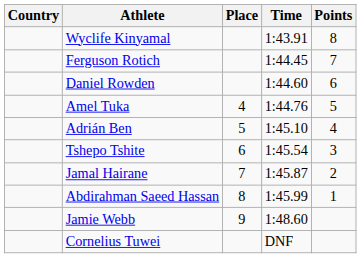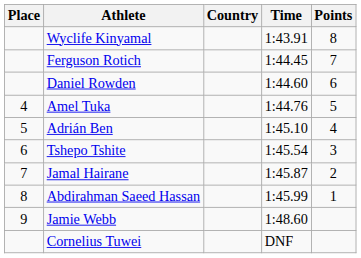columns swapped: Place <-> Country
